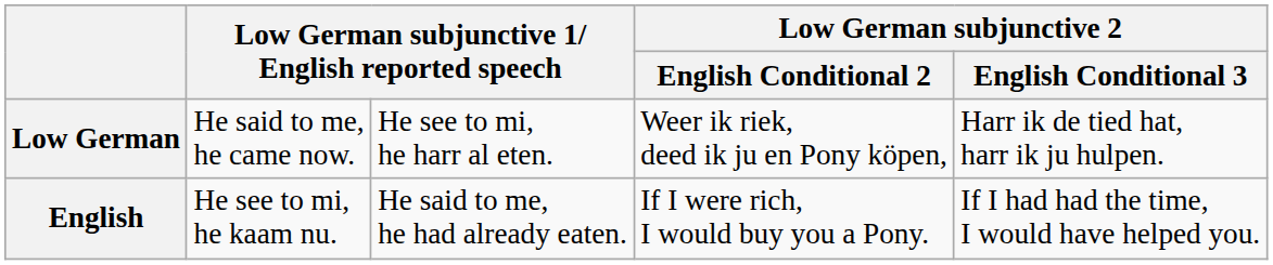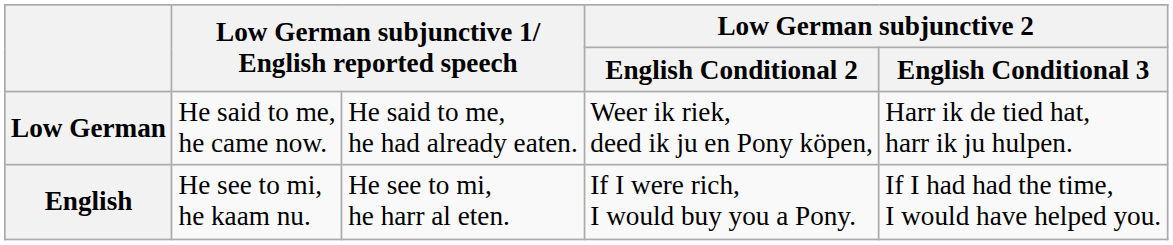Low German | column 3: He see to mi, he harr al eten. -> He said to me, he had already eaten.
English | column 3: He said to me, he had already eaten. -> He see to mi, he harr al eten.
